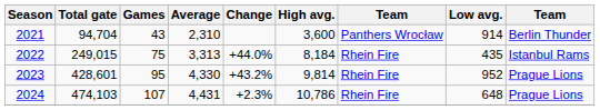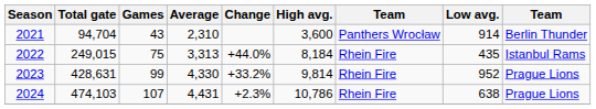2023 | Total gate: 428,601 -> 428,631
2023 | Games: 95 -> 99
2023 | Change: +43.2% -> +33.2%
2024 | Low avg.: 648 -> 638
